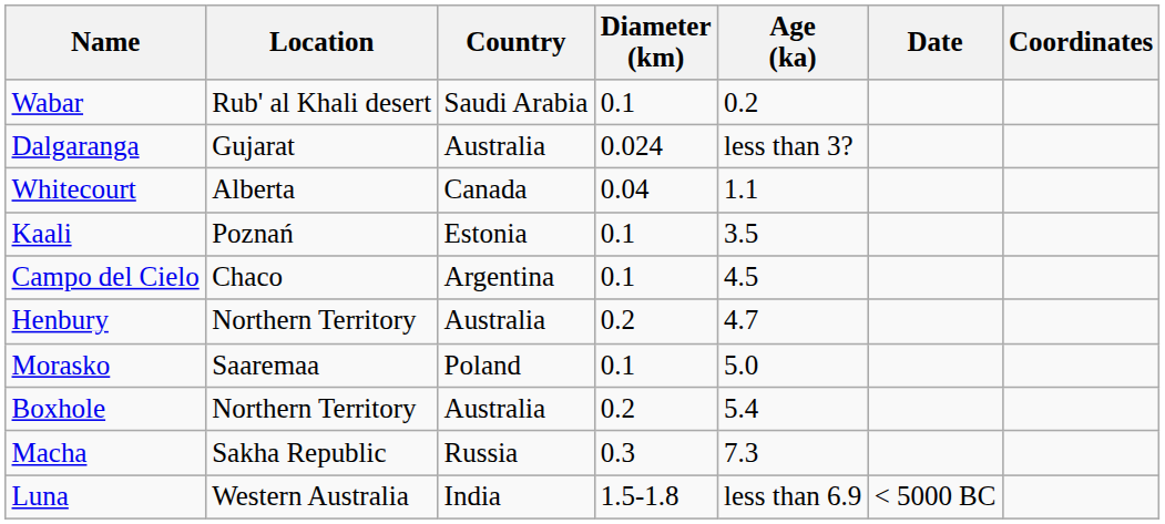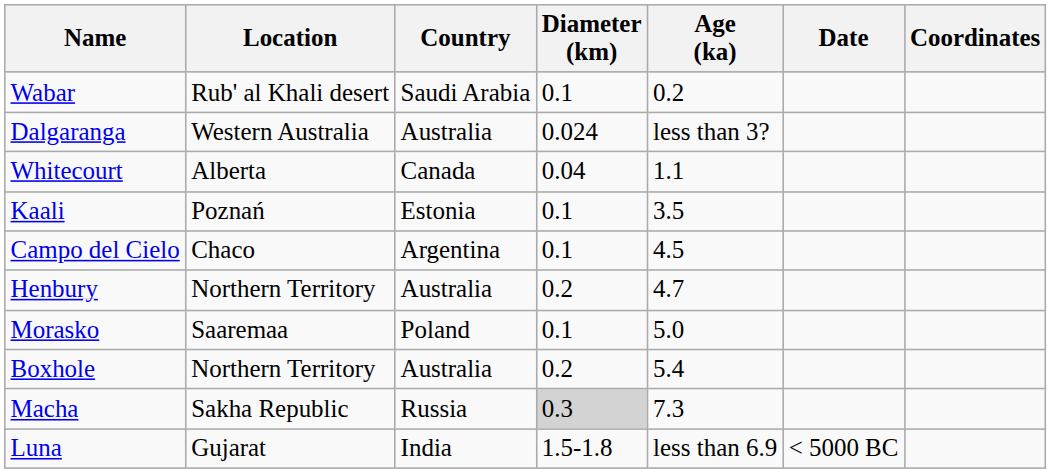Dalgaranga | Location: Gujarat -> Western Australia
Macha | Diameter (km): no background -> lightgrey background
Luna | Location: Western Australia -> Gujarat
